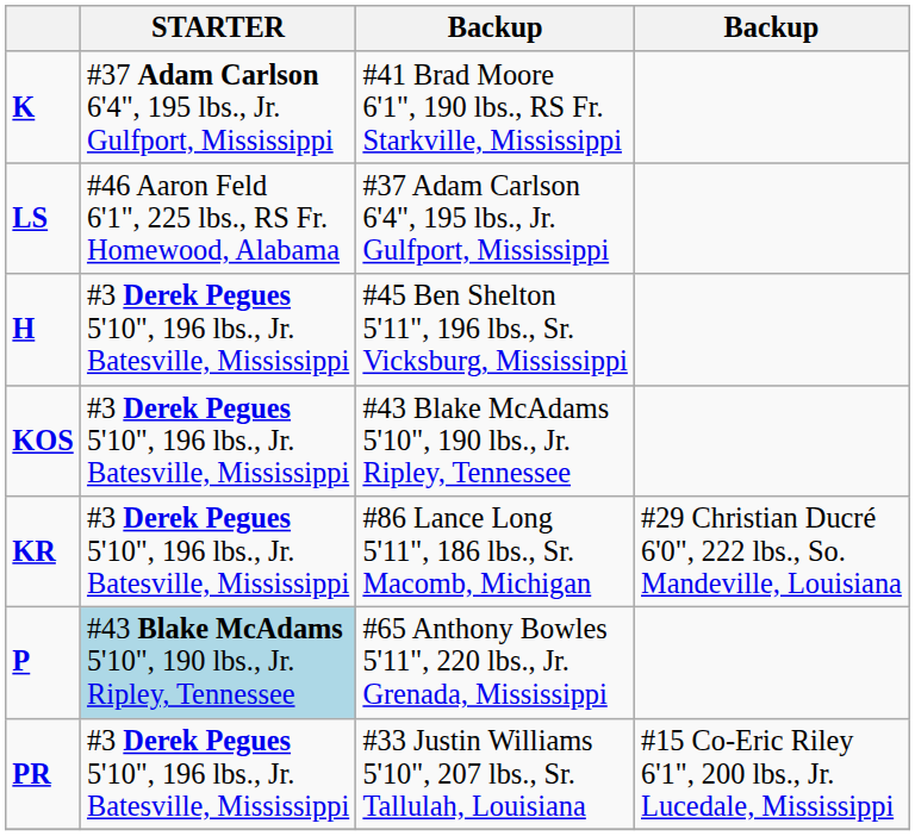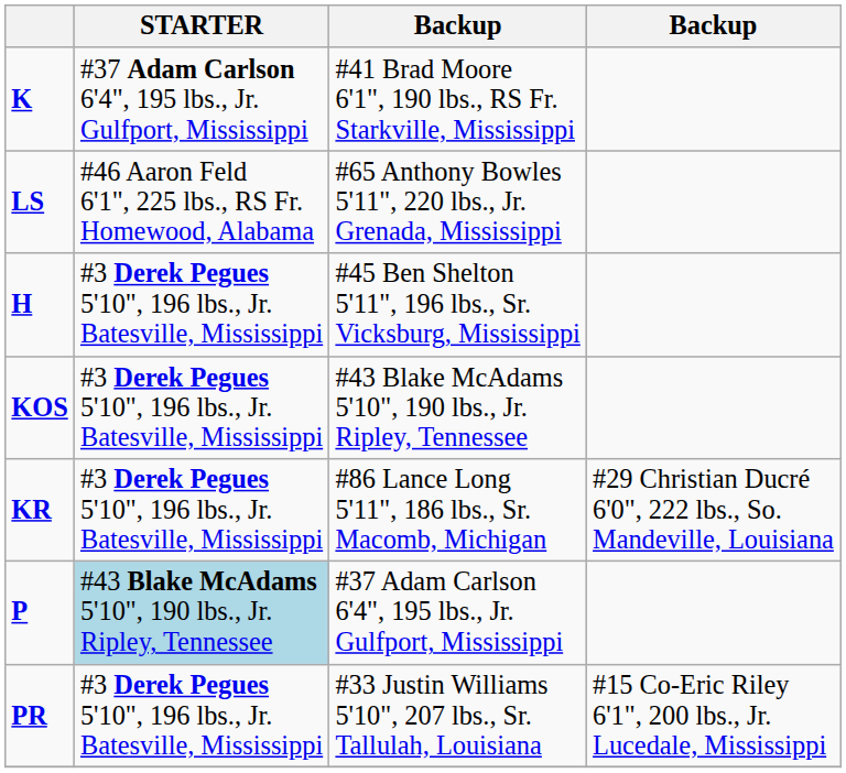LS | column 3: #37 Adam Carlson 6'4", 195 lbs., Jr. Gulfport, Mississippi -> #65 Anthony Bowles 5'11", 220 lbs., Jr. Grenada, Mississippi
P | column 3: #65 Anthony Bowles 5'11", 220 lbs., Jr. Grenada, Mississippi -> #37 Adam Carlson 6'4", 195 lbs., Jr. Gulfport, Mississippi
